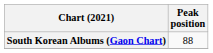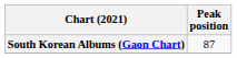South Korean Albums (Gaon Chart) | Peak position: 88 -> 87
